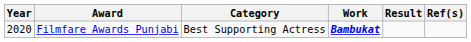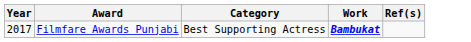- column: Result
Filmfare Awards Punjabi | Year: 2020 -> 2017
